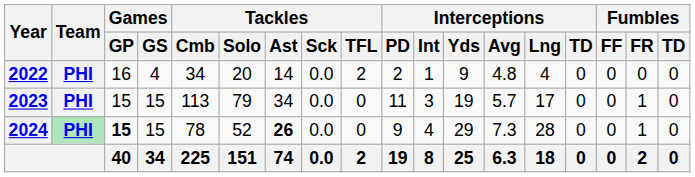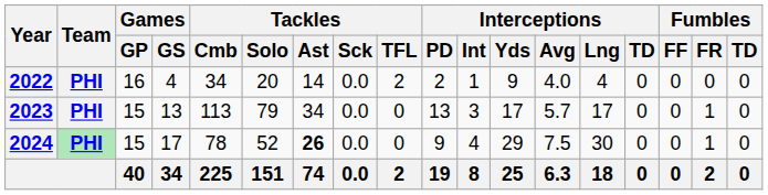2022 | Interceptions / Avg: 4.8 -> 4.0
2023 | Games / GS: 15 -> 13
2023 | Interceptions / PD: 11 -> 13
2023 | Interceptions / Yds: 19 -> 17
2024 | Games / GP: bold -> normal
2024 | Games / GS: 15 -> 17
2024 | Interceptions / Avg: 7.3 -> 7.5
2024 | Interceptions / Lng: 28 -> 30
